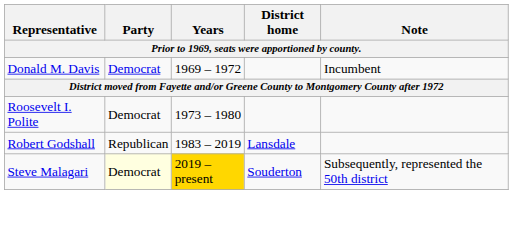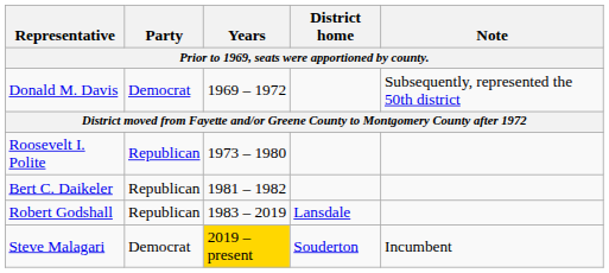Donald M. Davis | Note: Incumbent -> Subsequently, represented the 50th district
Roosevelt I. Polite | Party: Democrat -> Republican
+ row: Bert C. Daikeler | Republican | 1981 – 1982
Steve Malagari | Party: lightyellow background -> no background
Steve Malagari | Note: Subsequently, represented the 50th district -> Incumbent
